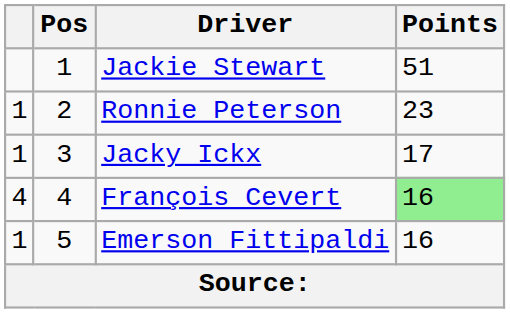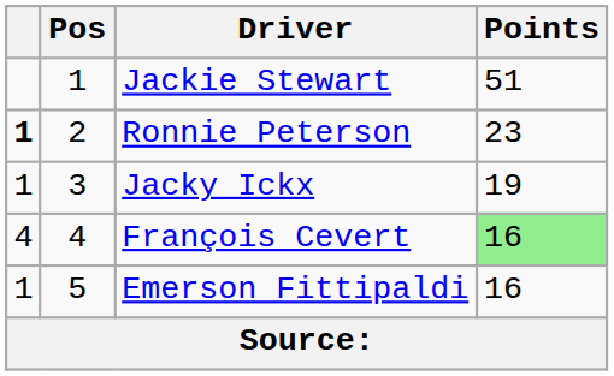Ronnie Peterson | column 1: normal -> bold
Jacky Ickx | Points: 17 -> 19
